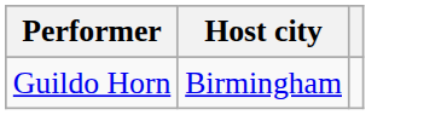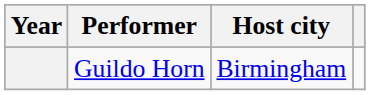+ column: Year
